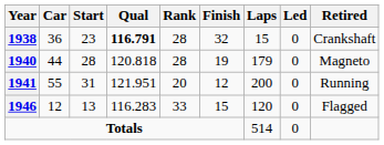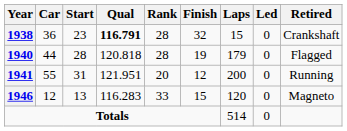1940 | Retired: Magneto -> Flagged
1946 | Retired: Flagged -> Magneto
